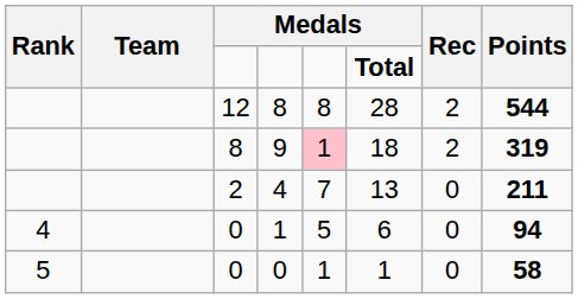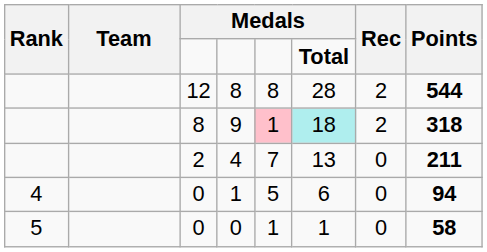9 | column 6: no background -> paleturquoise background
9 | Points: 319 -> 318
